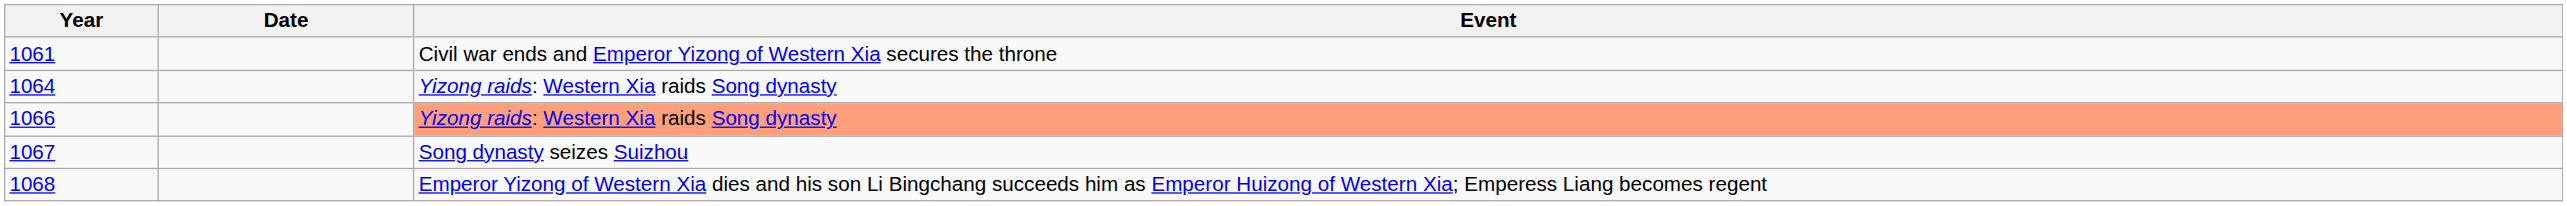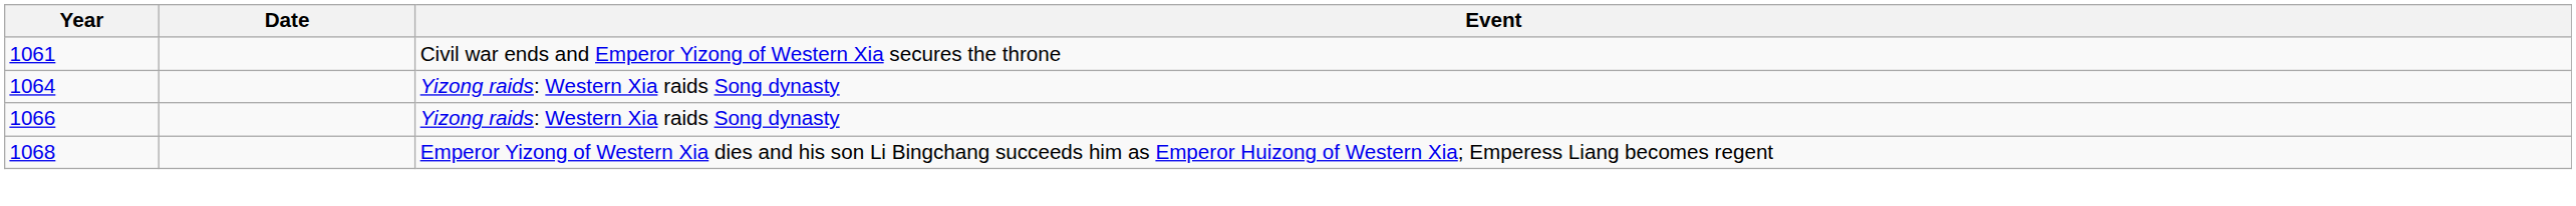1066 | Event: lightsalmon background -> no background
- row: 1067 | Song dynasty seizes Suizhou
